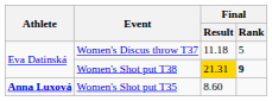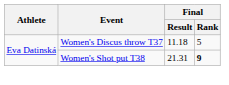Women's Shot put T38 | Final / Result: gold background -> no background
- row: Anna Luxová | Women's Shot put T35 | 8.60
